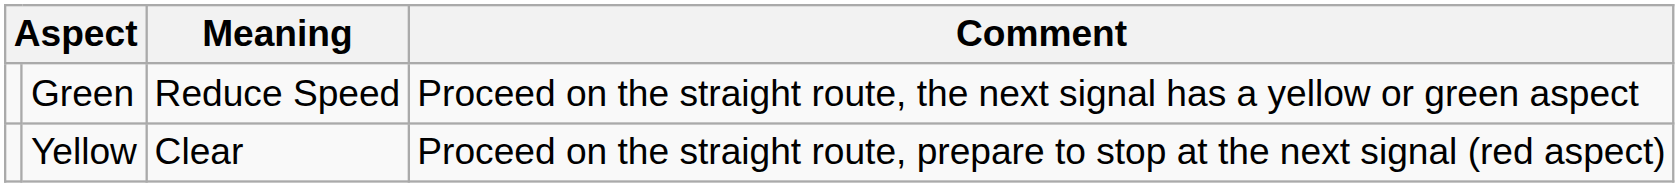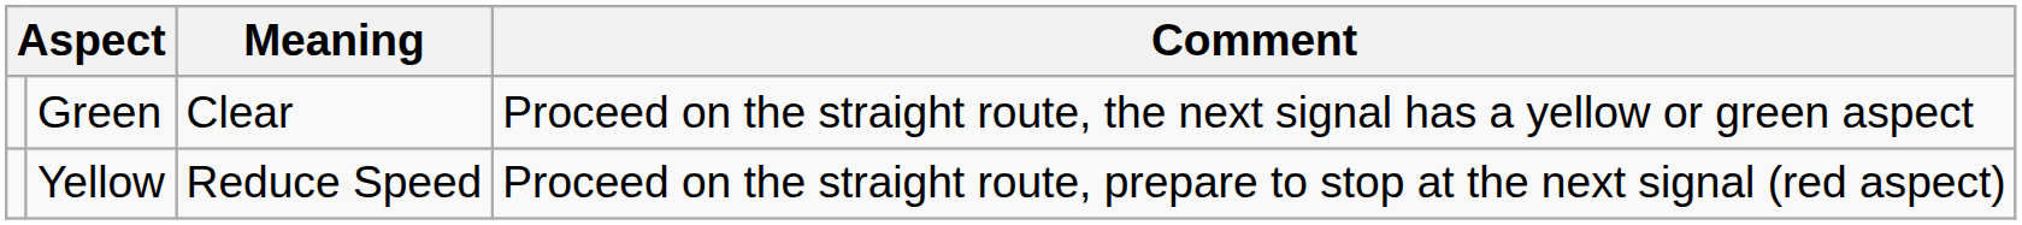Green | Meaning: Reduce Speed -> Clear
Yellow | Meaning: Clear -> Reduce Speed
